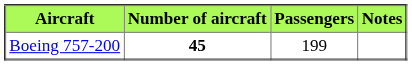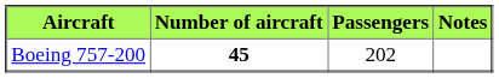Boeing 757-200 | Passengers: 199 -> 202
